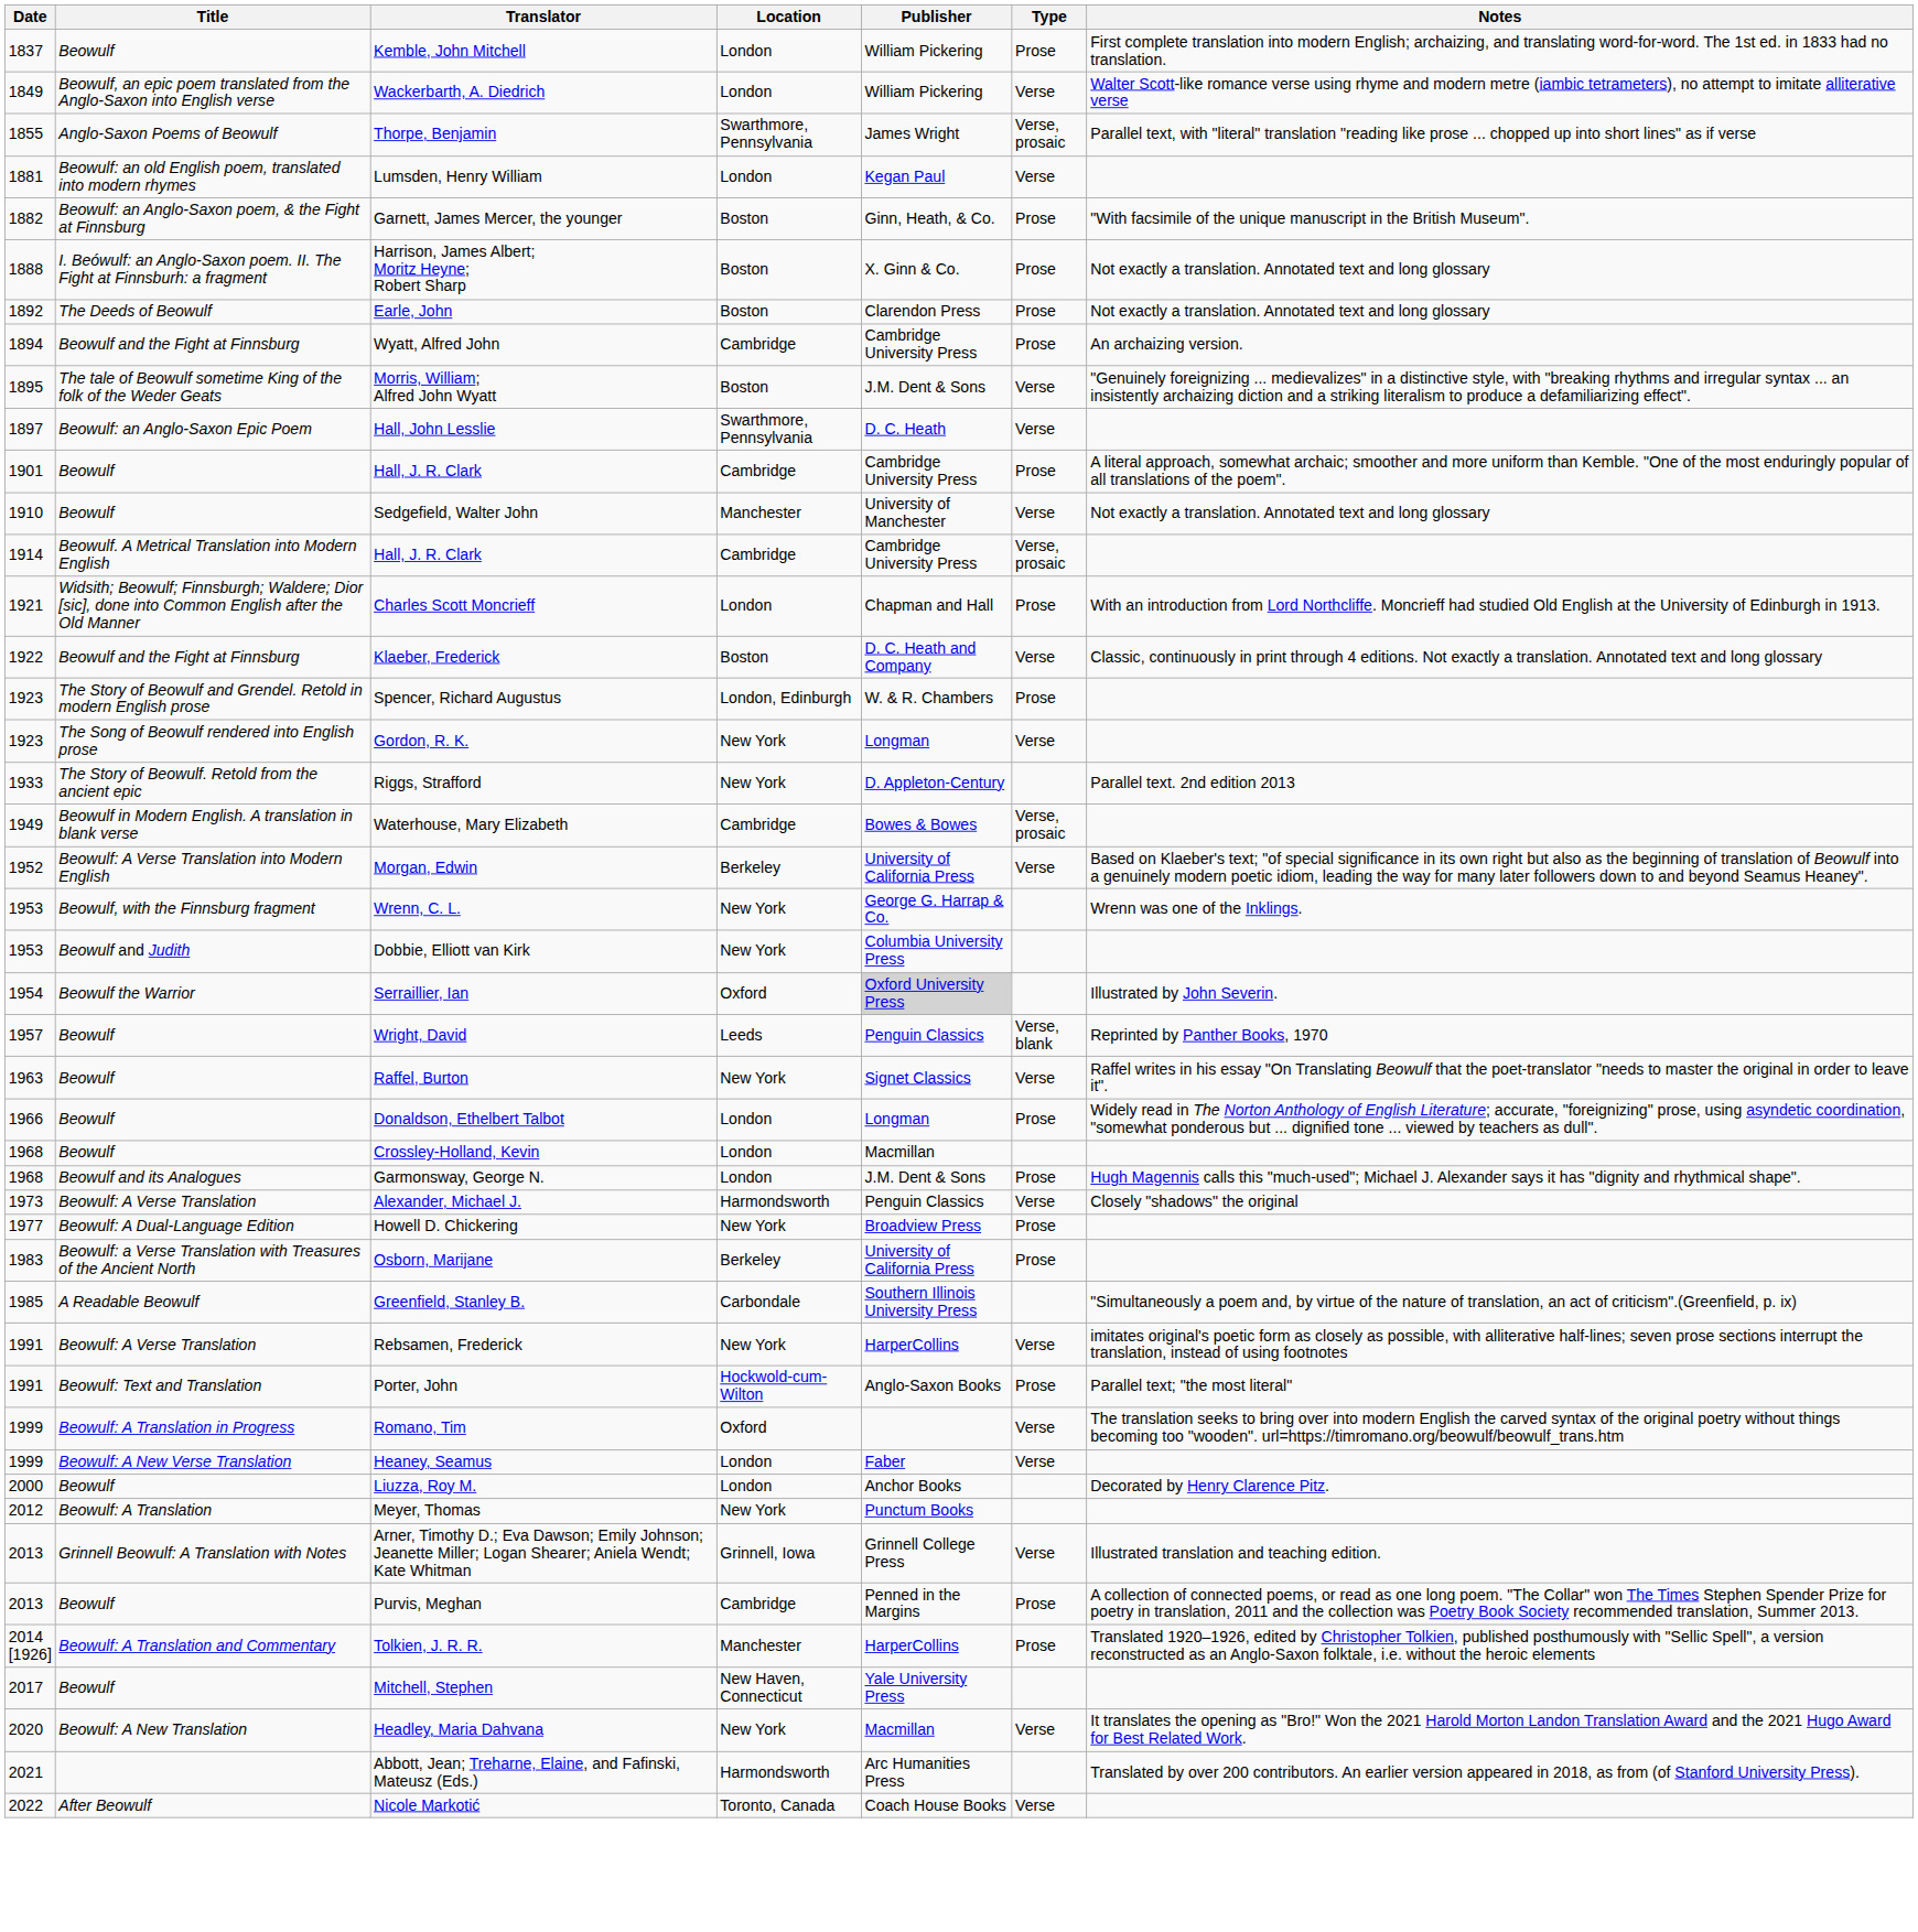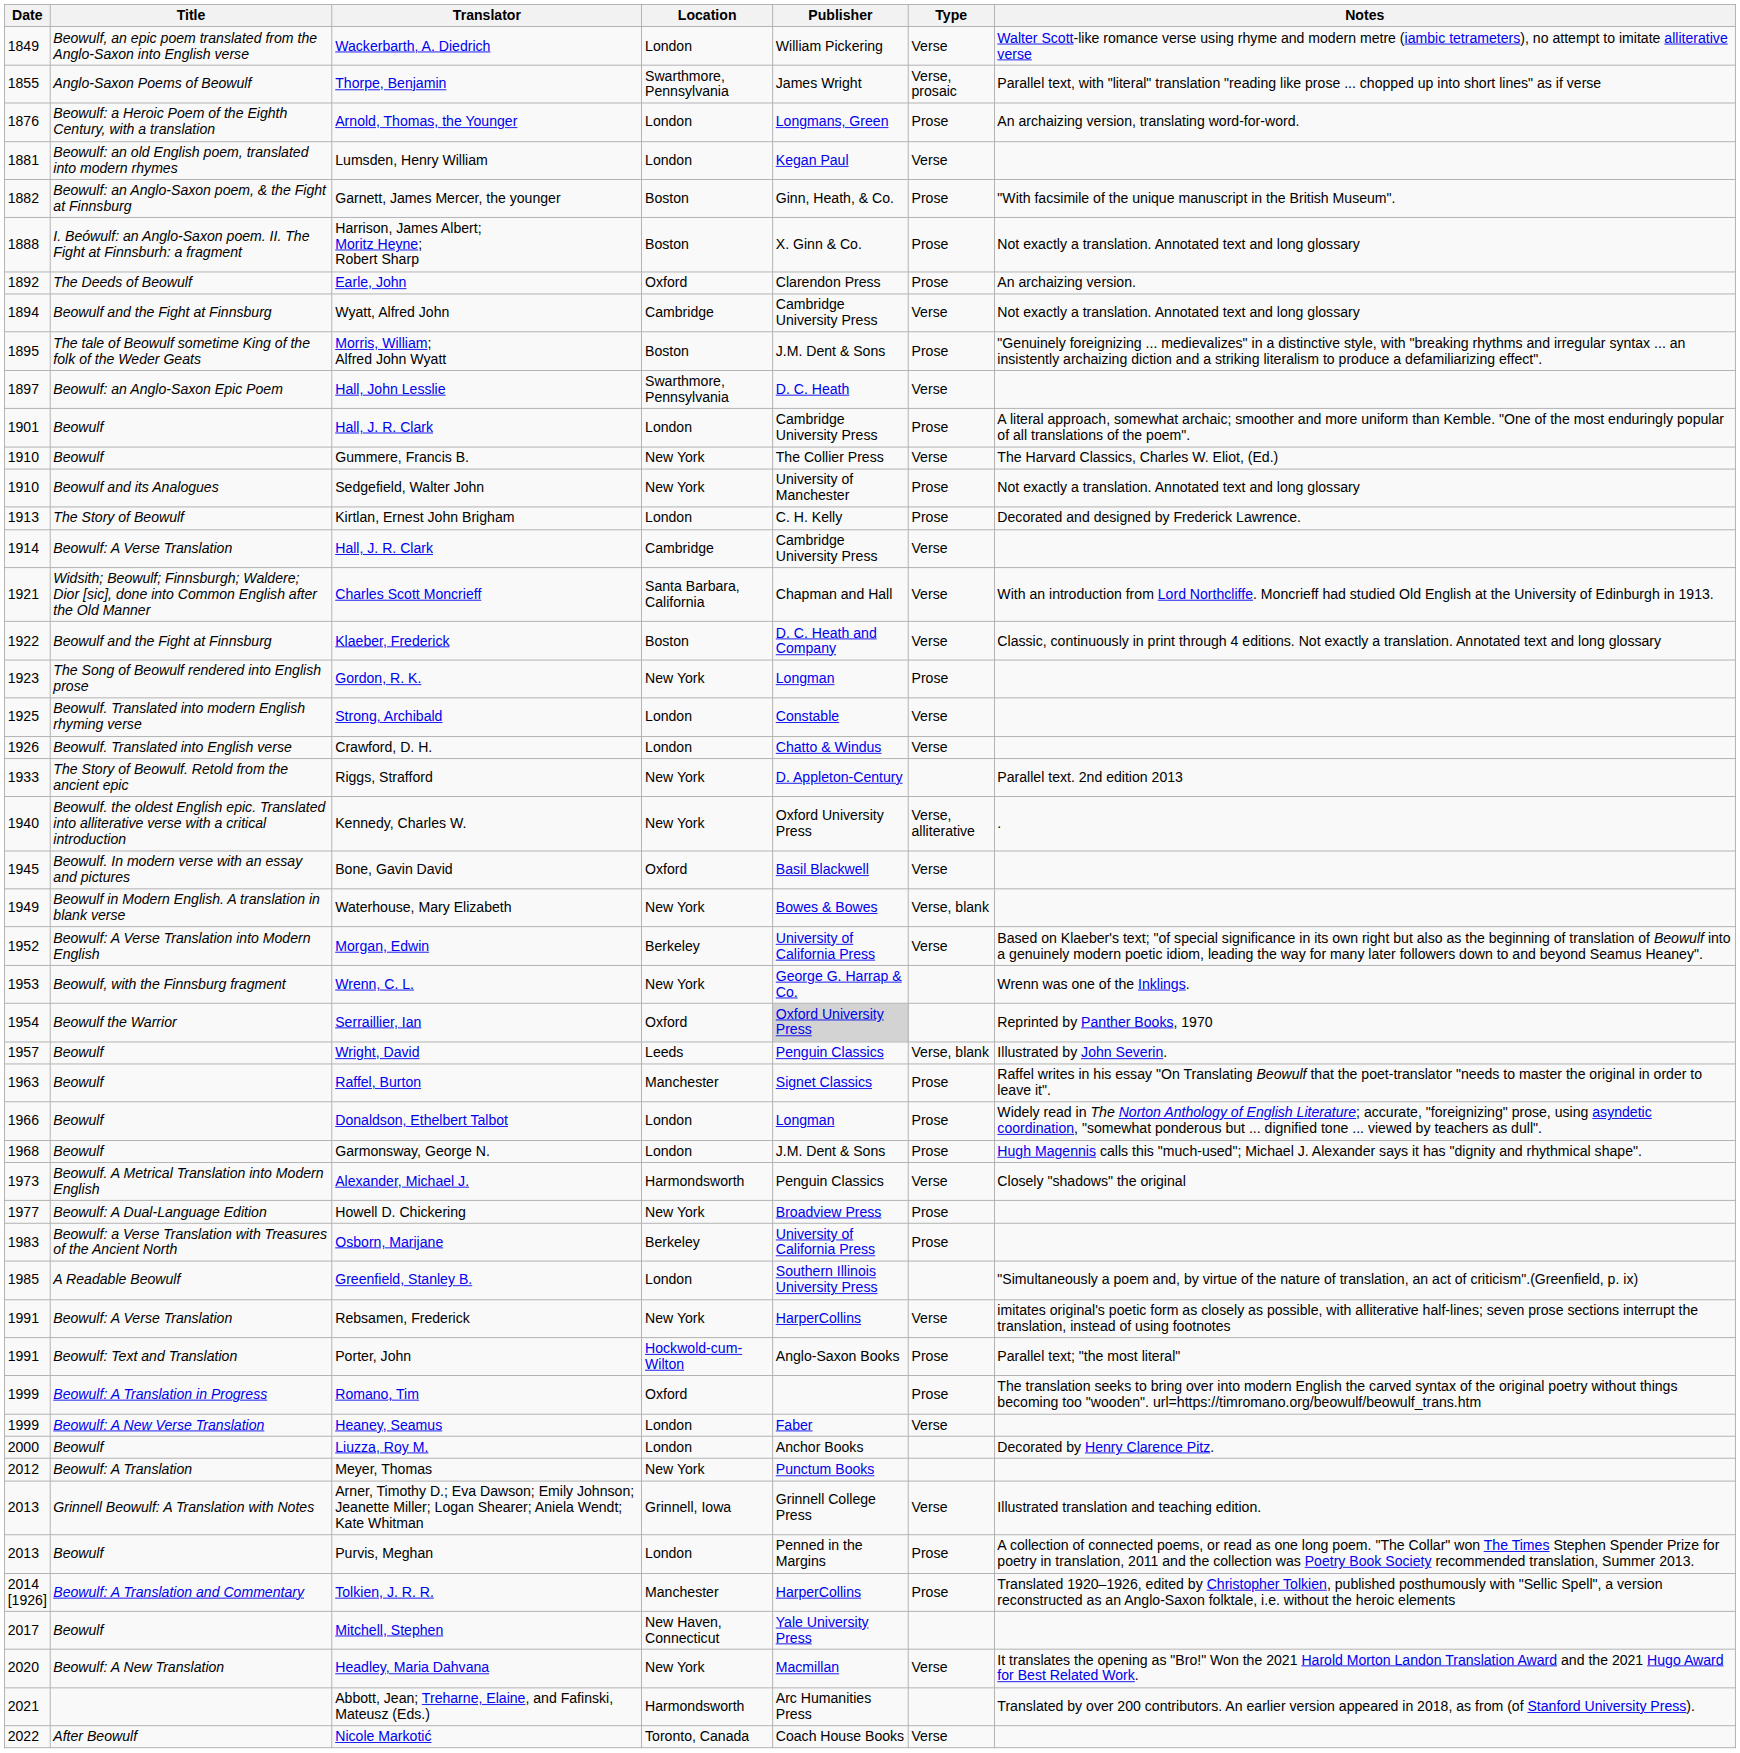- row: 1837 | Beowulf | Kemble, John Mitchell | London | William Pickering | Prose | First complete translation into modern English; archaizing, and translating word-for-word. The 1st ed. in 1833 had no translation.
+ row: 1876 | Beowulf: a Heroic Poem of the Eighth Century, with a translation | Arnold, Thomas, the Younger | London | Longmans, Green | Prose | An archaizing version, translating word-for-word.
Earle, John | Location: Boston -> Oxford
Earle, John | Notes: Not exactly a translation. Annotated text and long glossary -> An archaizing version.
Wyatt, Alfred John | Type: Prose -> Verse
Wyatt, Alfred John | Notes: An archaizing version. -> Not exactly a translation. Annotated text and long glossary
Morris, William; Alfred John Wyatt | Type: Verse -> Prose
1901 / Hall, J. R. Clark | Location: Cambridge -> London
+ row: 1910 | Beowulf | Gummere, Francis B. | New York | The Collier Press | Verse | The Harvard Classics, Charles W. Eliot, (Ed.)
Sedgefield, Walter John | Title: Beowulf -> Beowulf and its Analogues
Sedgefield, Walter John | Location: Manchester -> New York
Sedgefield, Walter John | Type: Verse -> Prose
+ row: 1913 | The Story of Beowulf | Kirtlan, Ernest John Brigham | London | C. H. Kelly | Prose | Decorated and designed by Frederick Lawrence.
1914 / Hall, J. R. Clark | Title: Beowulf. A Metrical Translation into Modern English -> Beowulf: A Verse Translation
1914 / Hall, J. R. Clark | Type: Verse, prosaic -> Verse
Charles Scott Moncrieff | Location: London -> Santa Barbara, California
Charles Scott Moncrieff | Type: Prose -> Verse
- row: 1923 | The Story of Beowulf and Grendel. Retold in modern English prose | Spencer, Richard Augustus | London, Edinburgh | W. & R. Chambers | Prose
Gordon, R. K. | Type: Verse -> Prose
+ row: 1925 | Beowulf. Translated into modern English rhyming verse | Strong, Archibald | London | Constable | Verse
+ row: 1926 | Beowulf. Translated into English verse | Crawford, D. H. | London | Chatto & Windus | Verse
+ row: 1940 | Beowulf. the oldest English epic. Translated into alliterative verse with a critical introduction | Kennedy, Charles W. | New York | Oxford University Press | Verse, alliterative | .
+ row: 1945 | Beowulf. In modern verse with an essay and pictures | Bone, Gavin David | Oxford | Basil Blackwell | Verse
Waterhouse, Mary Elizabeth | Location: Cambridge -> New York
Waterhouse, Mary Elizabeth | Type: Verse, prosaic -> Verse, blank
- row: 1953 | Beowulf and Judith | Dobbie, Elliott van Kirk | New York | Columbia University Press
Serraillier, Ian | Notes: Illustrated by John Severin. -> Reprinted by Panther Books, 1970
Wright, David | Notes: Reprinted by Panther Books, 1970 -> Illustrated by John Severin.
Raffel, Burton | Location: New York -> Manchester
Raffel, Burton | Type: Verse -> Prose
- row: 1968 | Beowulf | Crossley-Holland, Kevin | London | Macmillan
Garmonsway, George N. | Title: Beowulf and its Analogues -> Beowulf
Alexander, Michael J. | Title: Beowulf: A Verse Translation -> Beowulf. A Metrical Translation into Modern English
Greenfield, Stanley B. | Location: Carbondale -> London
Romano, Tim | Type: Verse -> Prose
Purvis, Meghan | Location: Cambridge -> London
